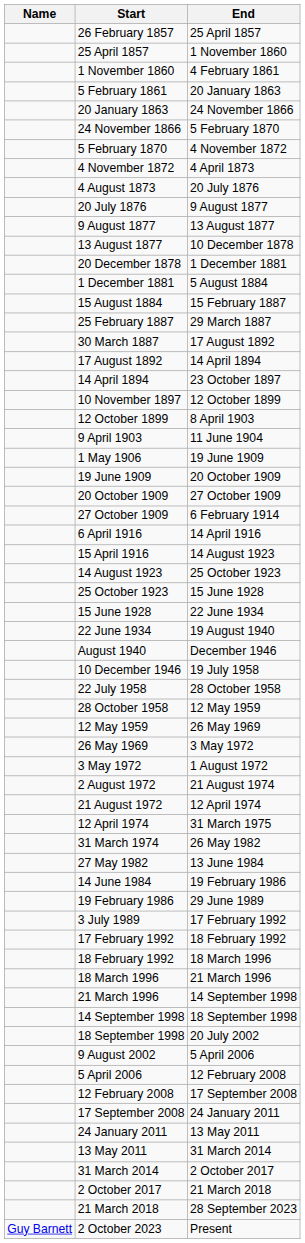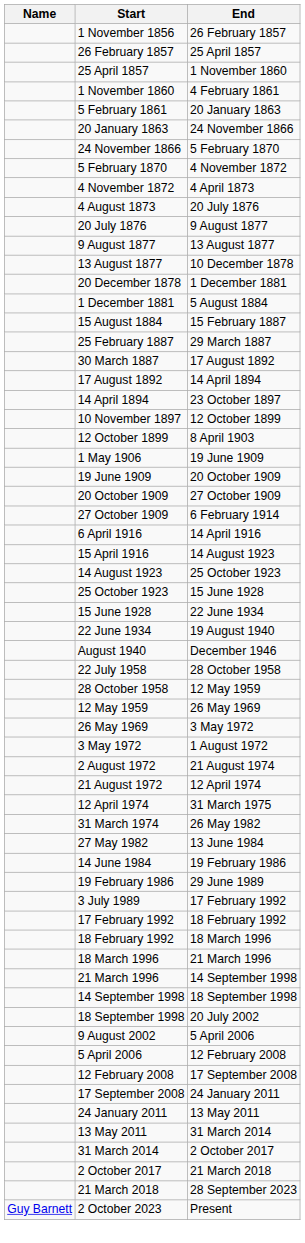+ row: 1 November 1856 | 26 February 1857
- row: 9 April 1903 | 11 June 1904
- row: 10 December 1946 | 19 July 1958
